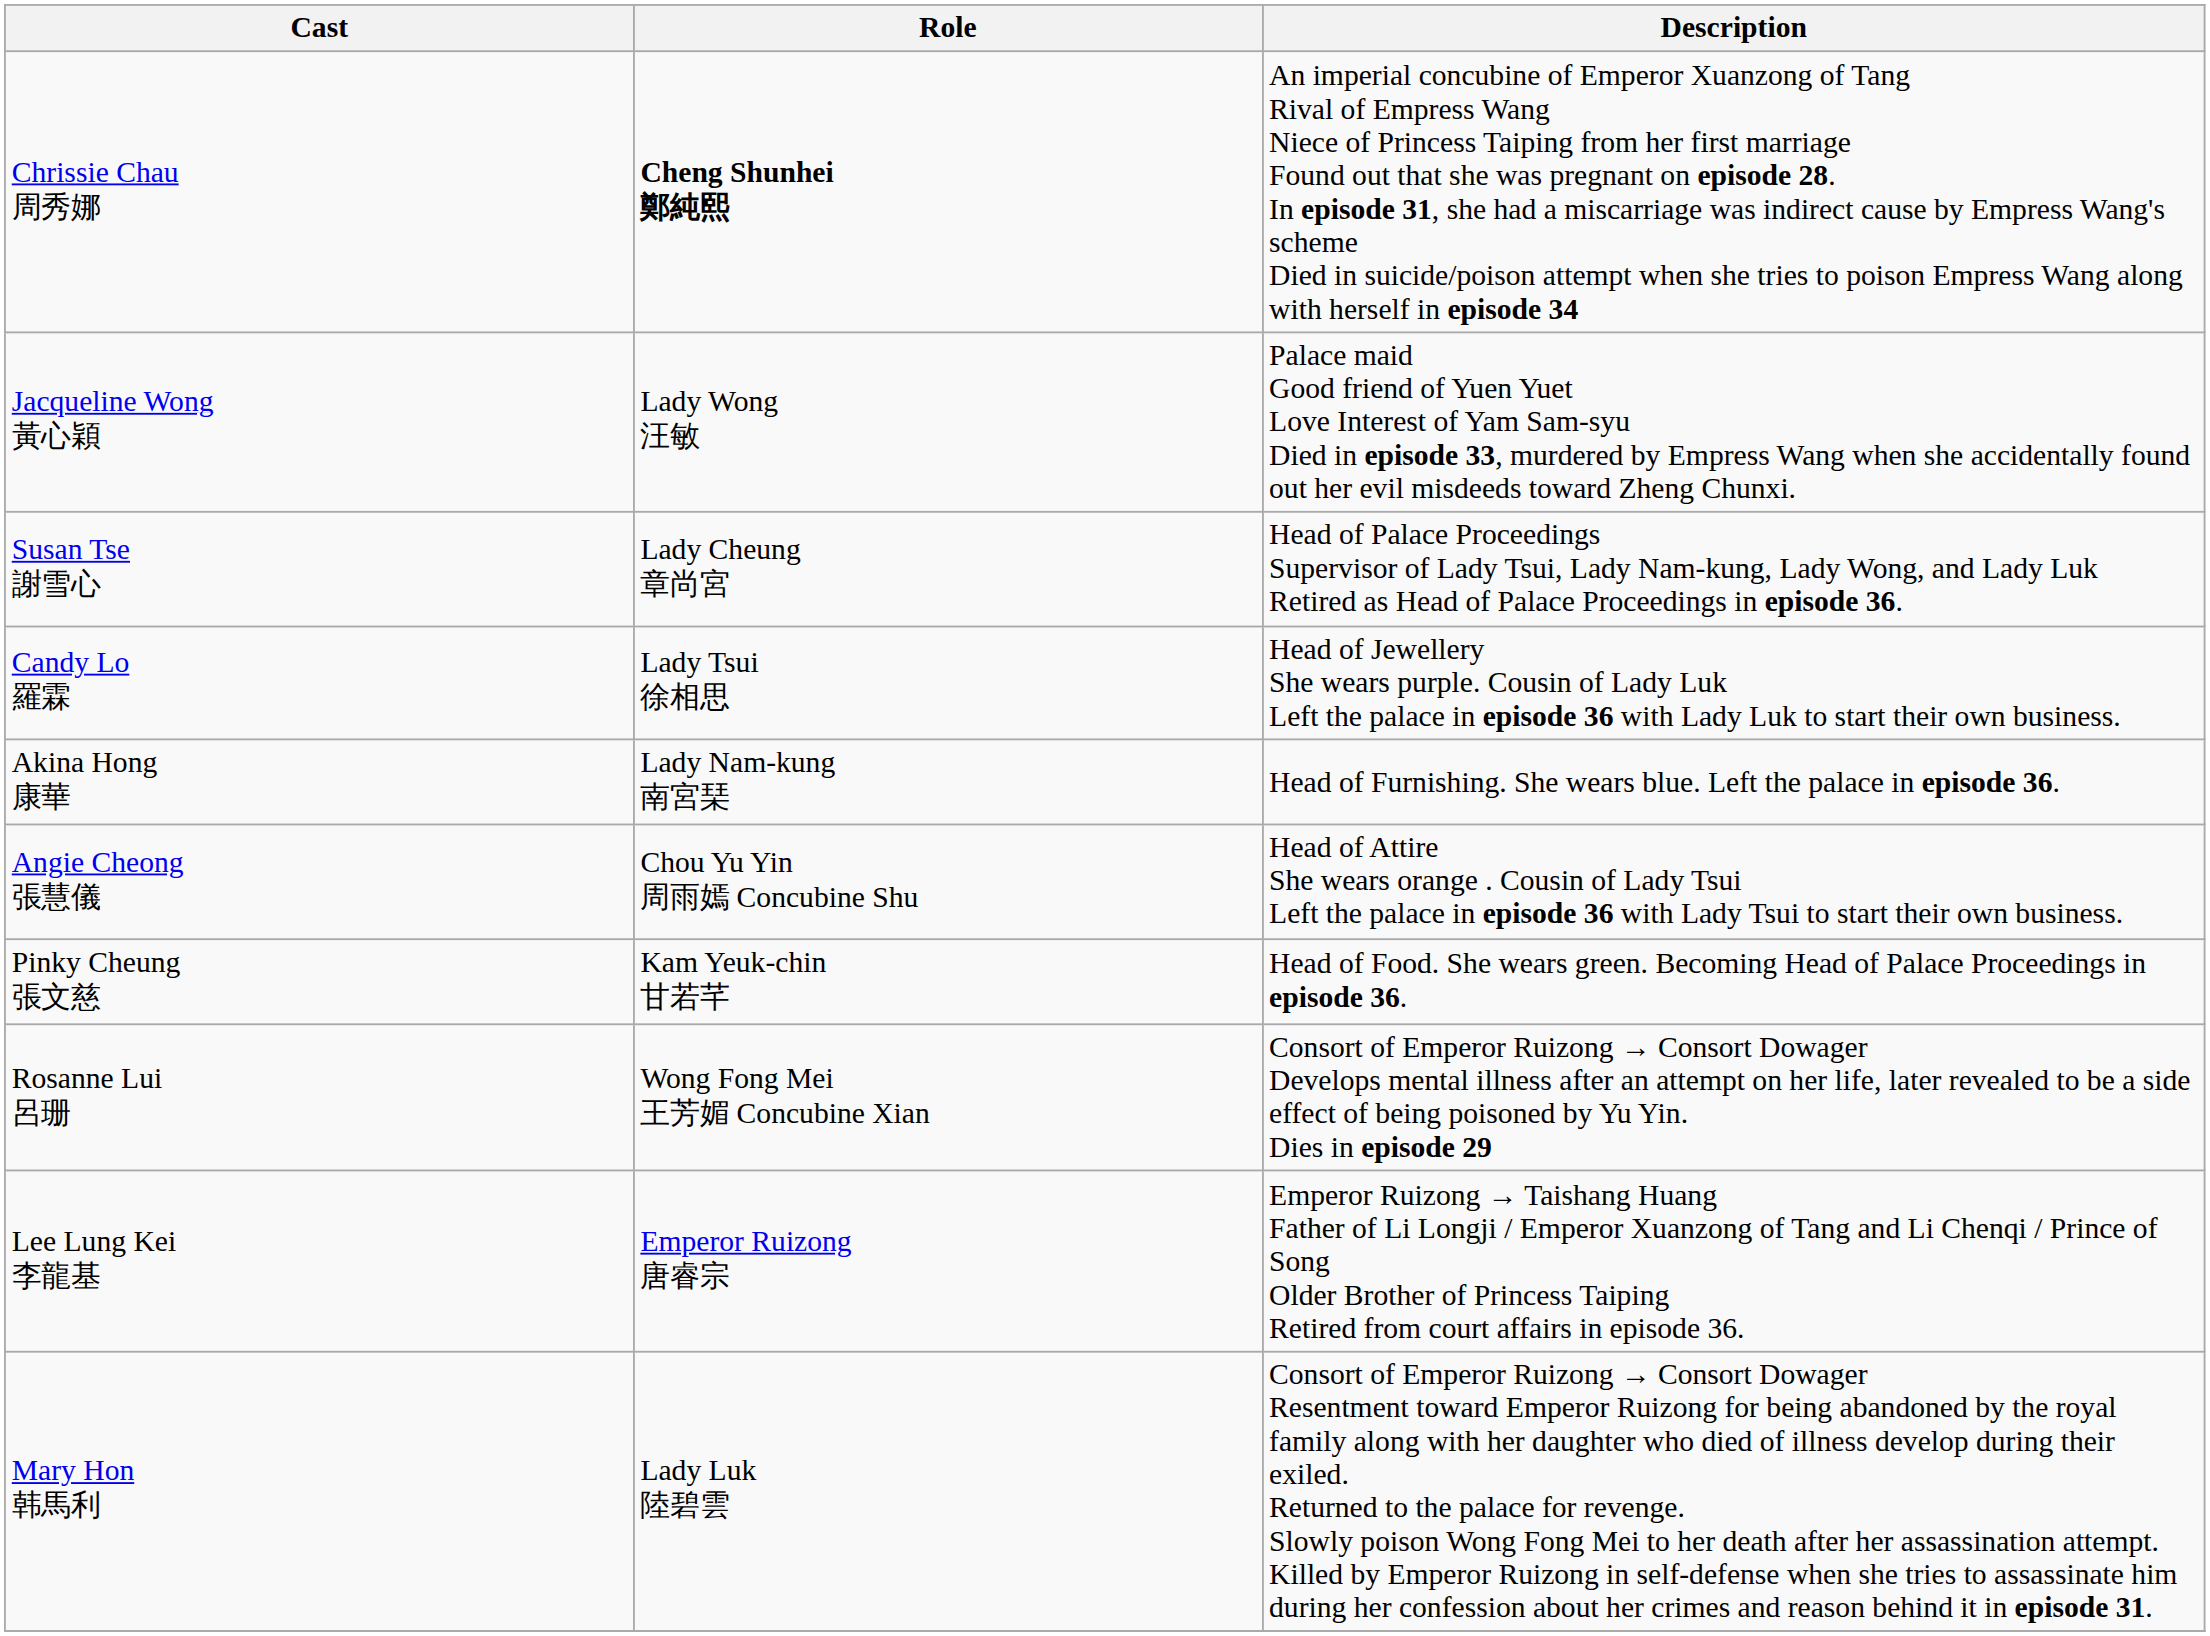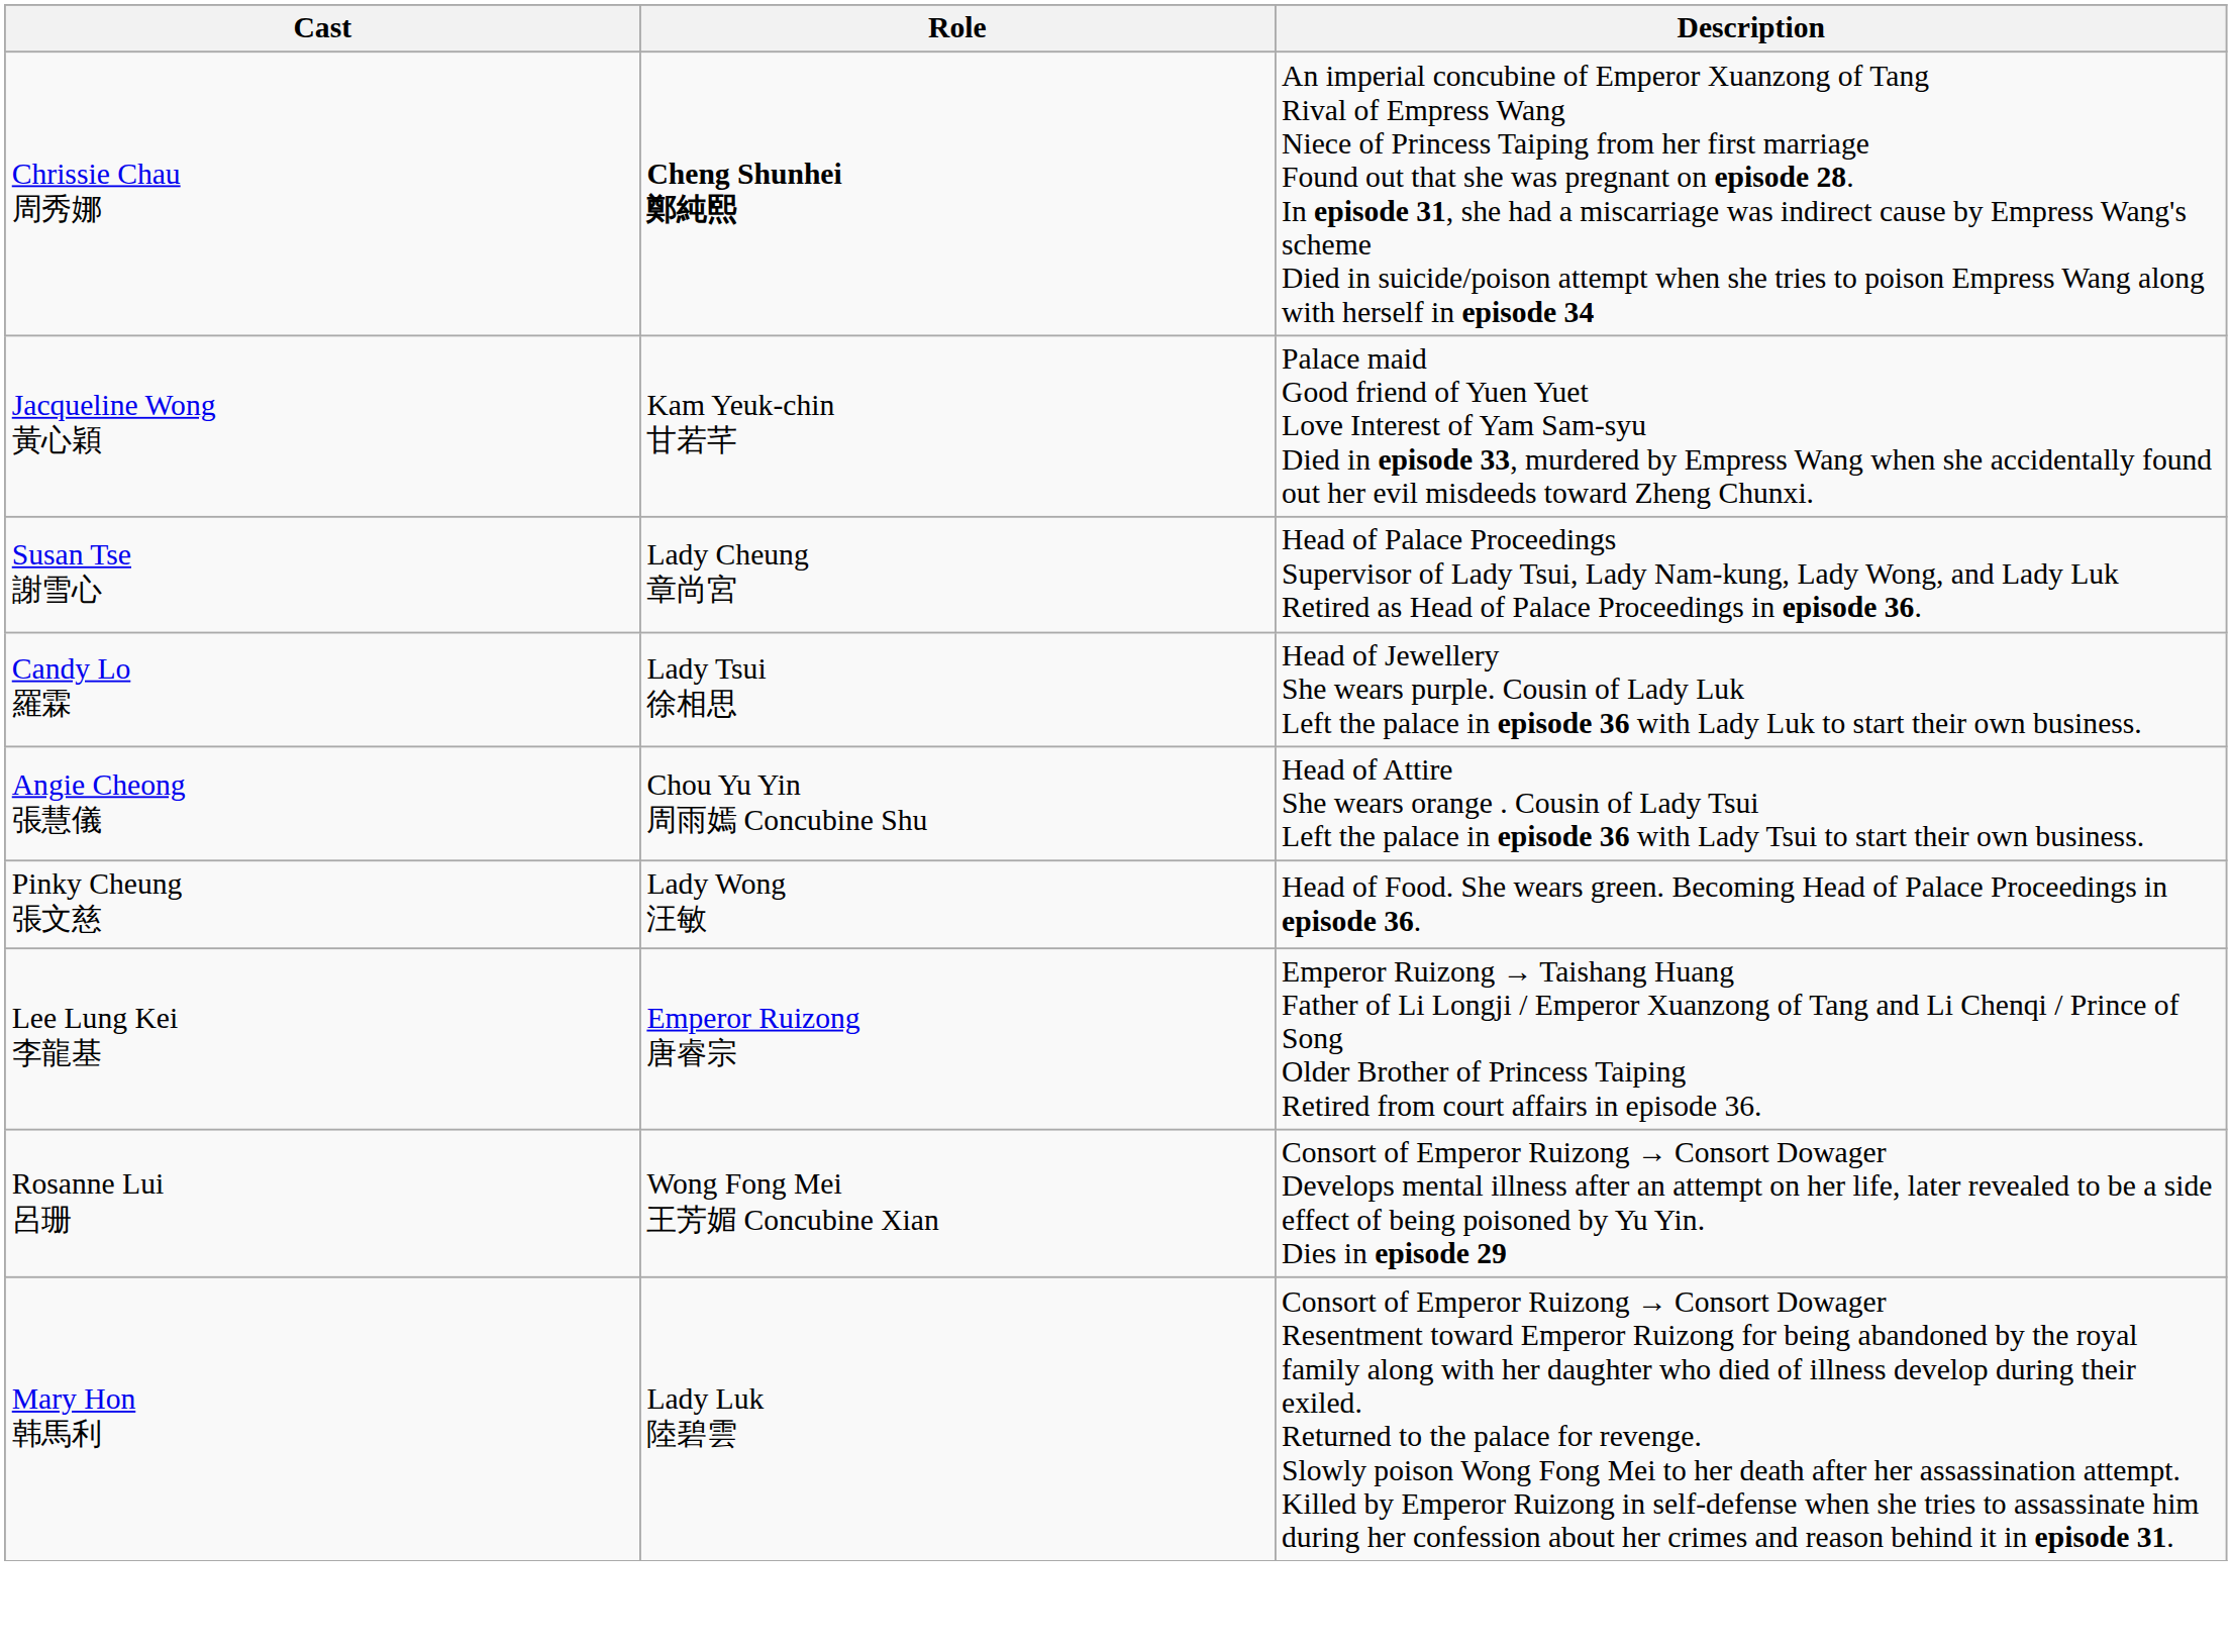Jacqueline Wong 黃心穎 | Role: Lady Wong 汪敏 -> Kam Yeuk-chin 甘若芊
- row: Akina Hong 康華 | Lady Nam-kung 南宮琹 | Head of Furnishing. She wears blue. Left the palace in episode 36.
Pinky Cheung 張文慈 | Role: Kam Yeuk-chin 甘若芊 -> Lady Wong 汪敏
rows swapped: Lee Lung Kei 李龍基 <-> Rosanne Lui 呂珊
